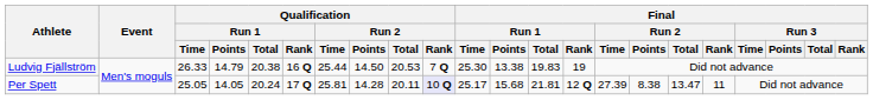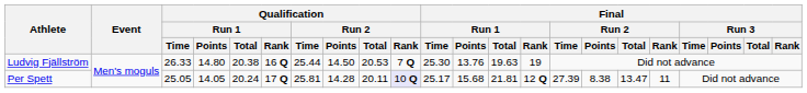Ludvig Fjällström | Qualification / Run 1 / Points: 14.79 -> 14.80
Ludvig Fjällström | Final / Run 1 / Points: 13.38 -> 13.76
Ludvig Fjällström | Final / Run 1 / Total: 19.83 -> 19.63
